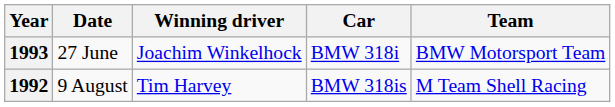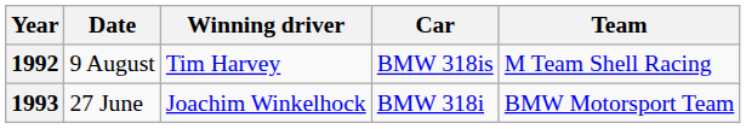rows swapped: 1993 <-> 1992
